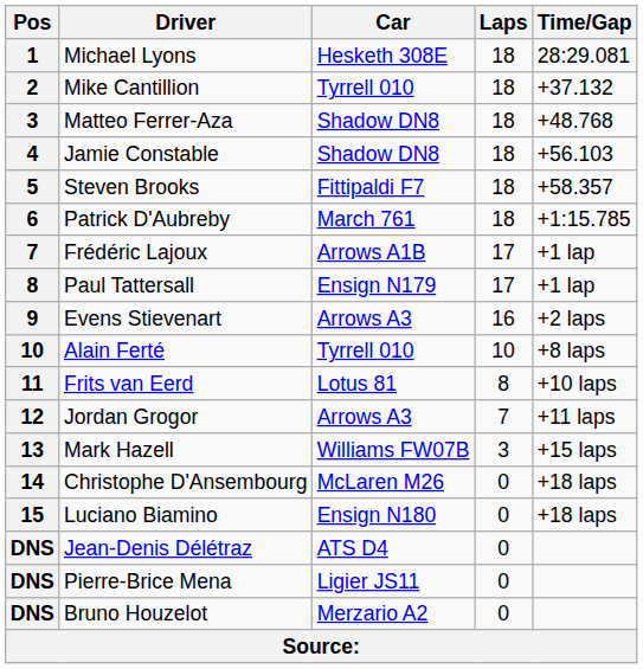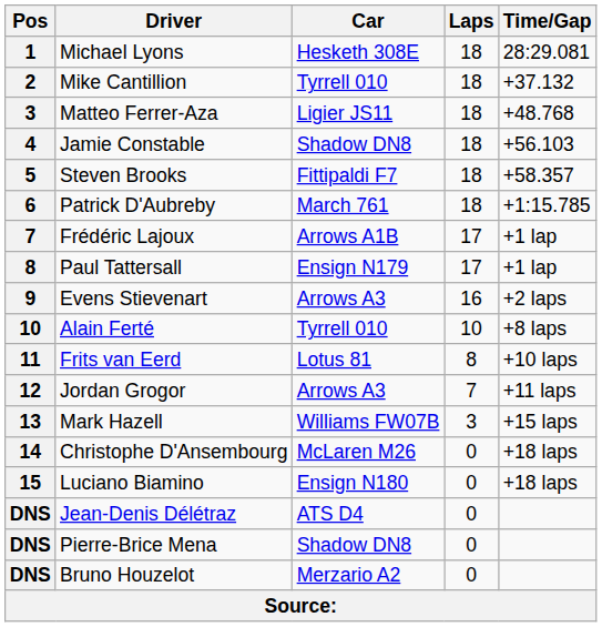Matteo Ferrer-Aza | Car: Shadow DN8 -> Ligier JS11
Pierre-Brice Mena | Car: Ligier JS11 -> Shadow DN8
